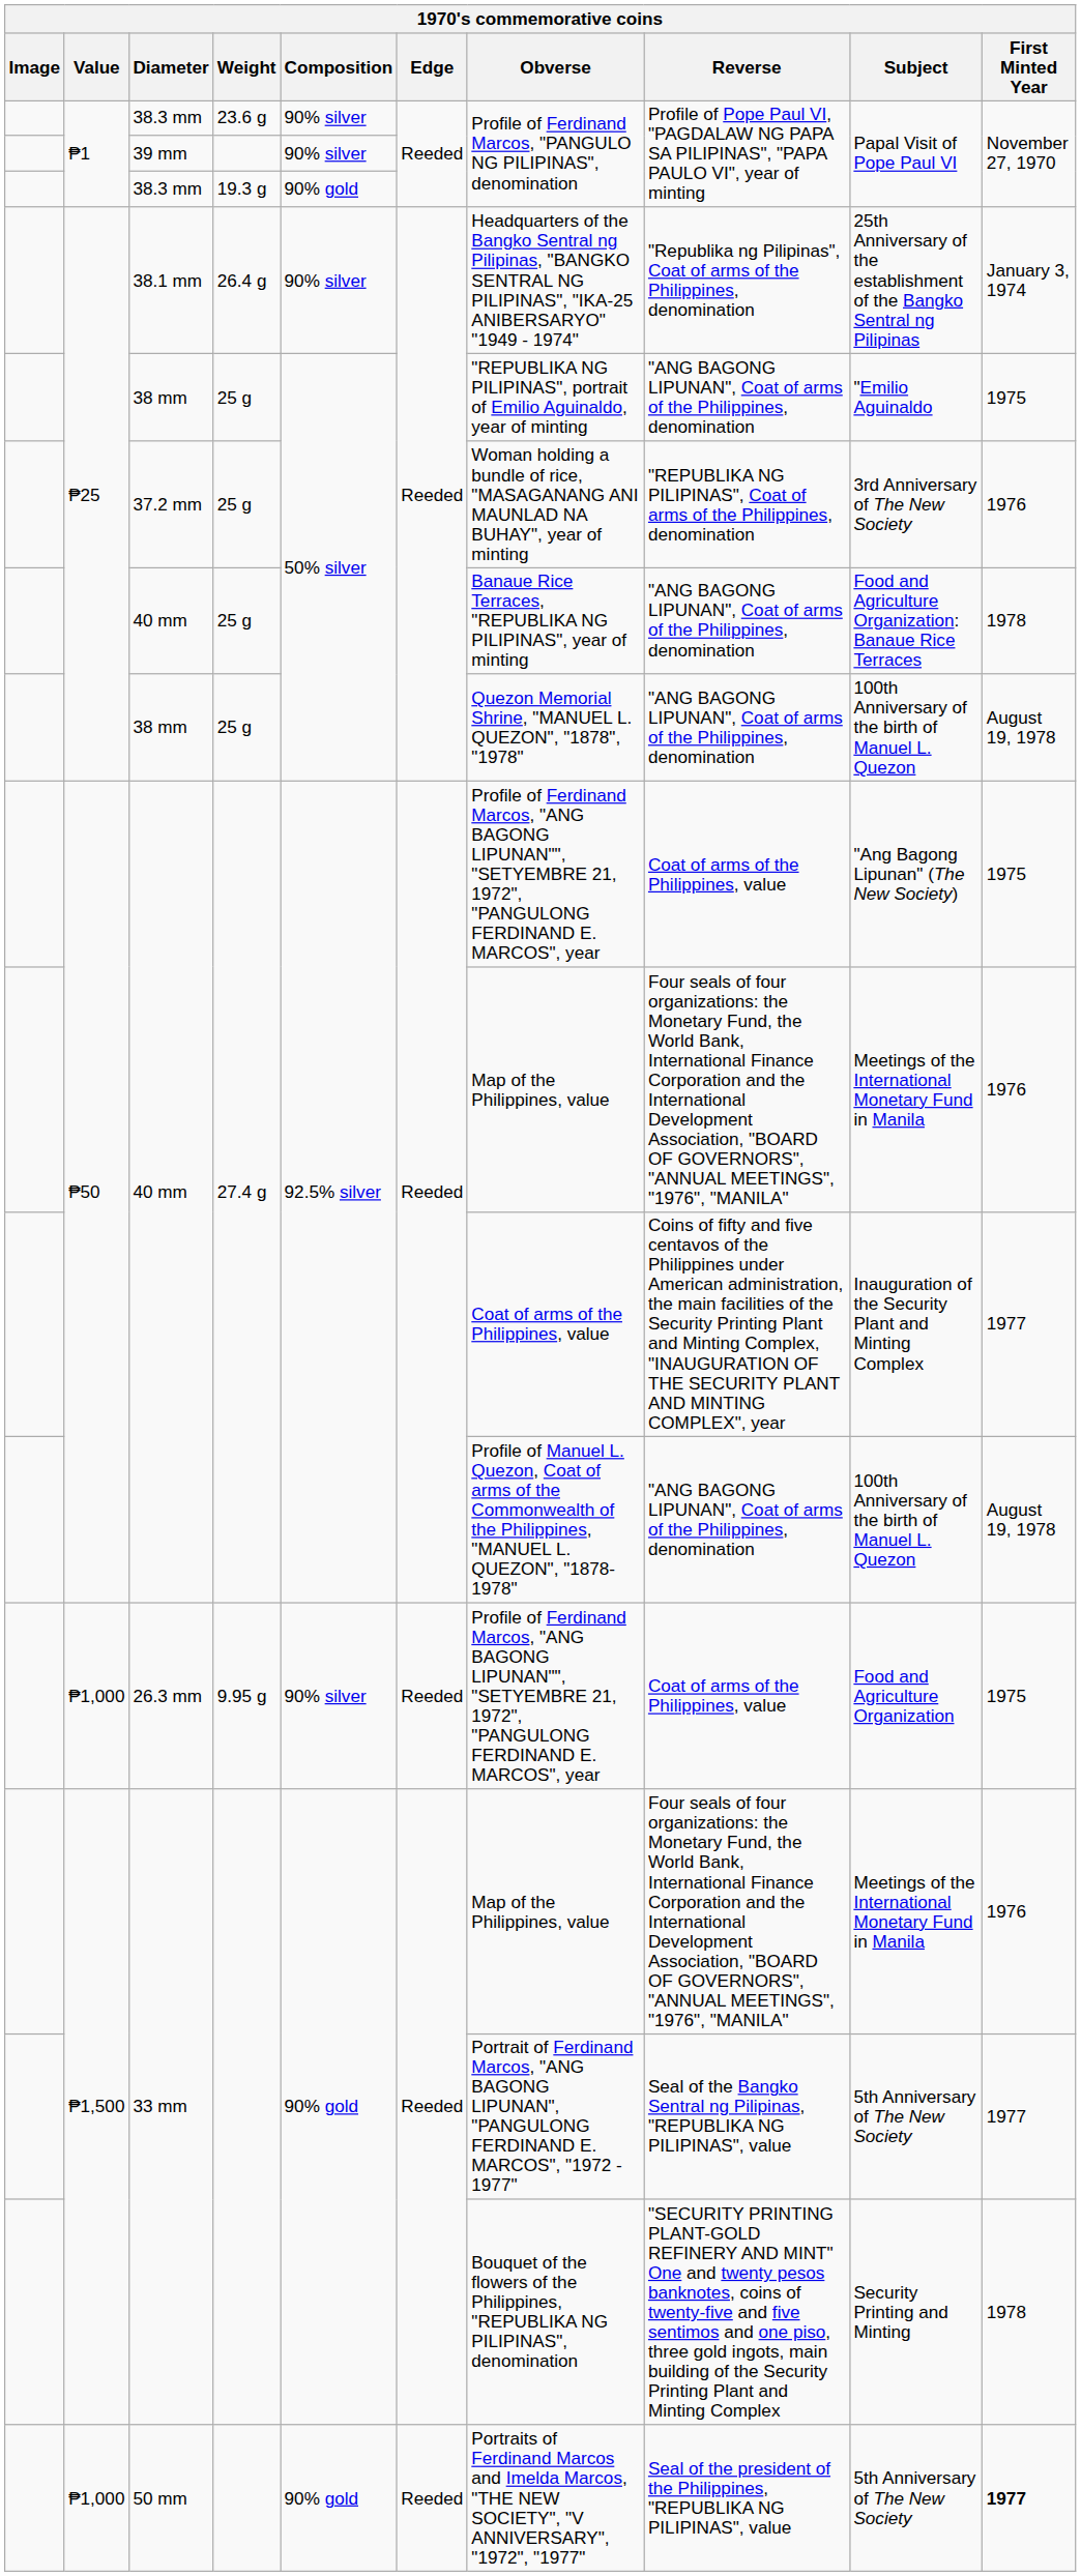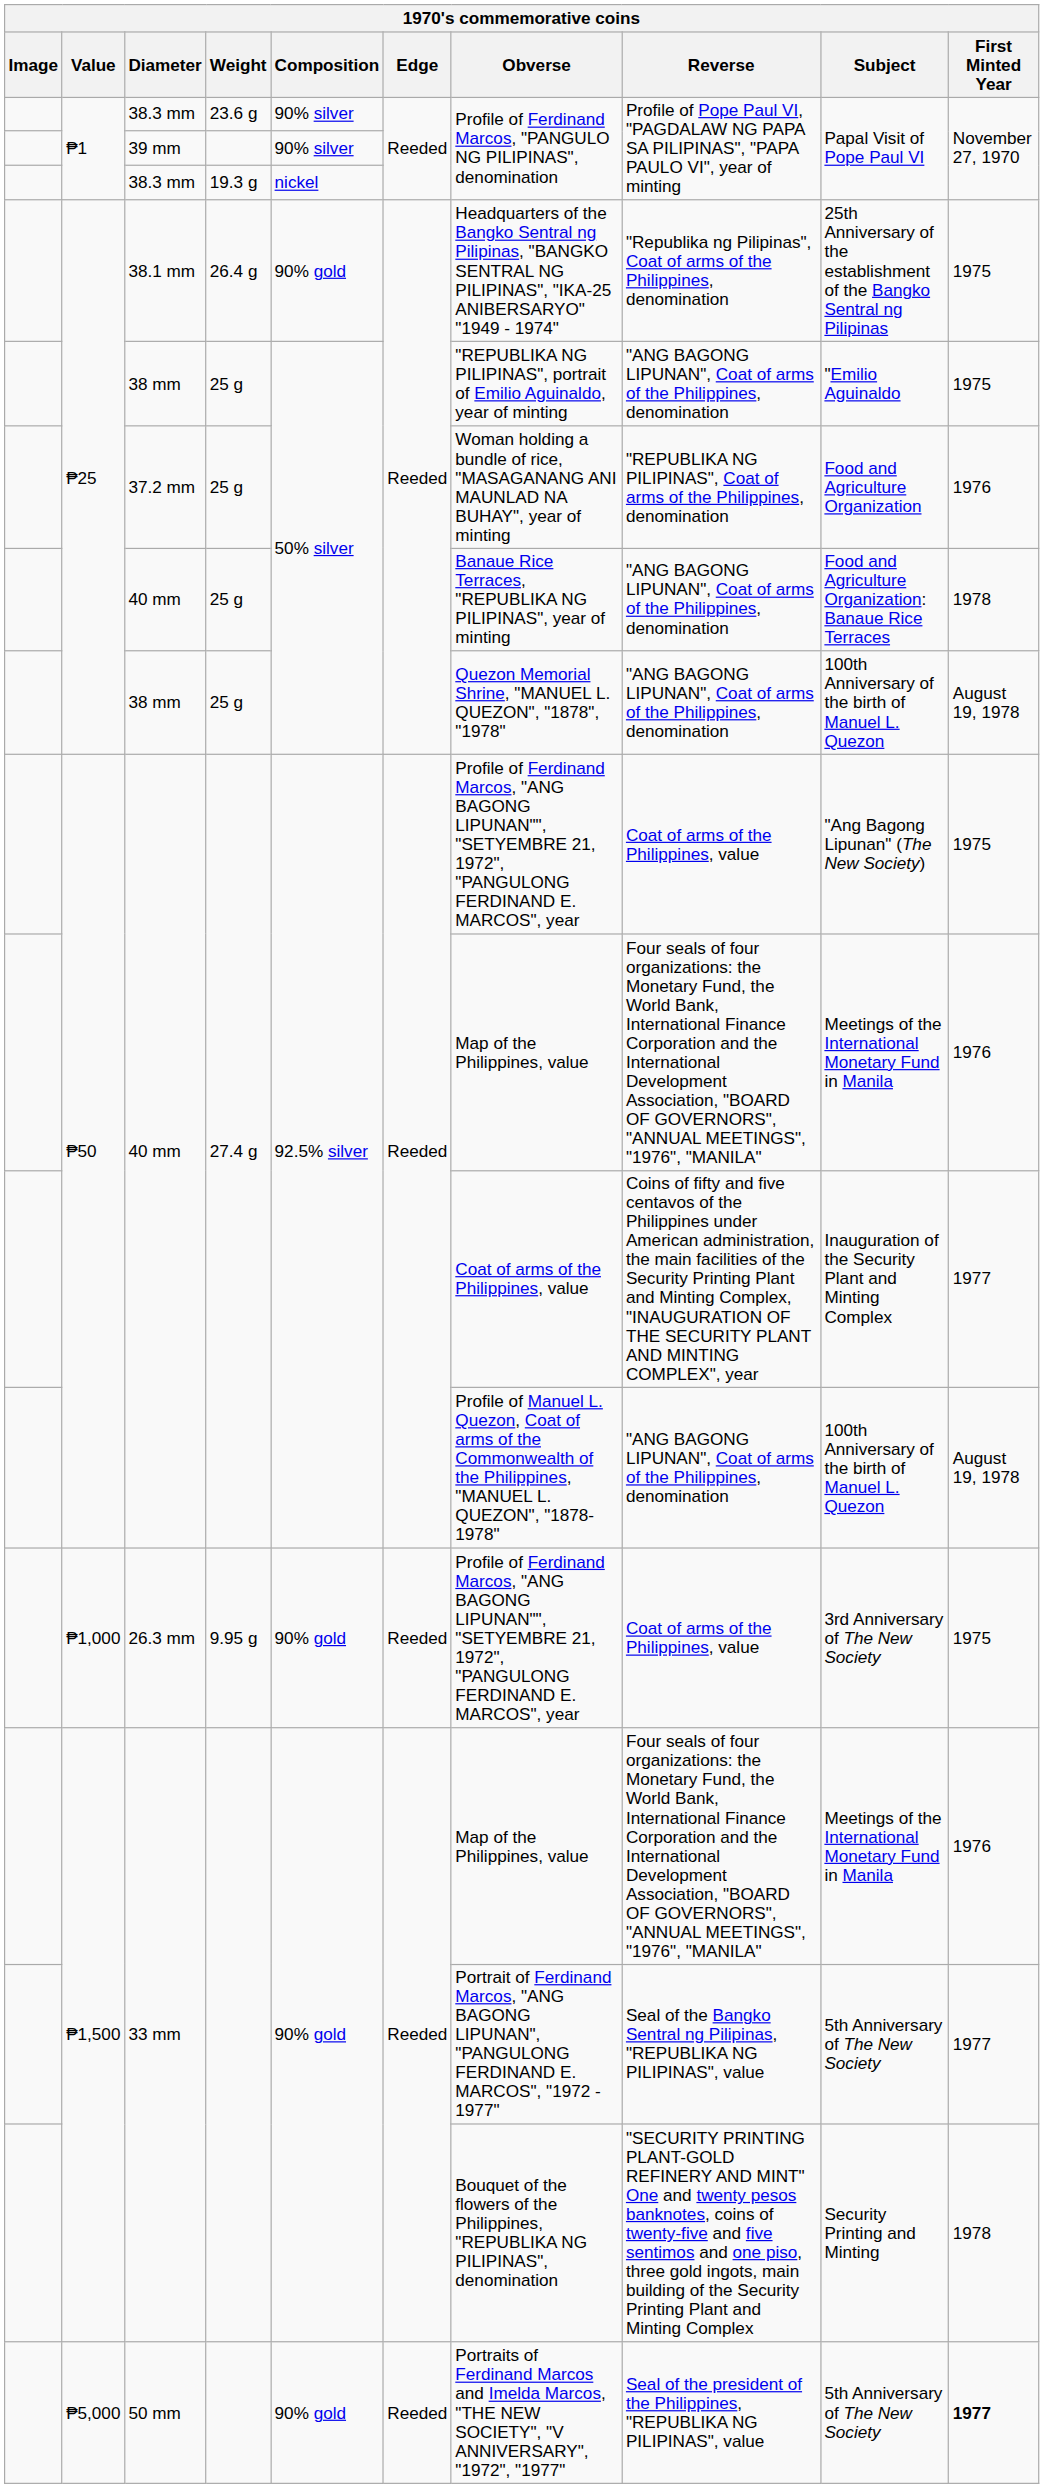38.3 mm / 19.3 g | Composition: 90% gold -> nickel
38.1 mm | Composition: 90% silver -> 90% gold
38.1 mm | First Minted Year: January 3, 1974 -> 1975
37.2 mm | Subject: 3rd Anniversary of The New Society -> Food and Agriculture Organization
26.3 mm | Composition: 90% silver -> 90% gold
26.3 mm | Subject: Food and Agriculture Organization -> 3rd Anniversary of The New Society
50 mm | Value: ₱1,000 -> ₱5,000
